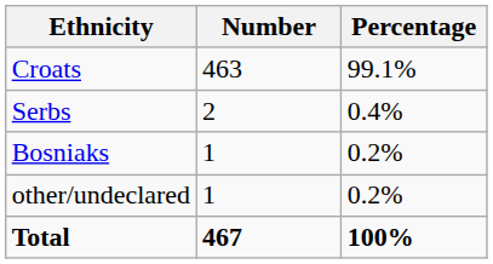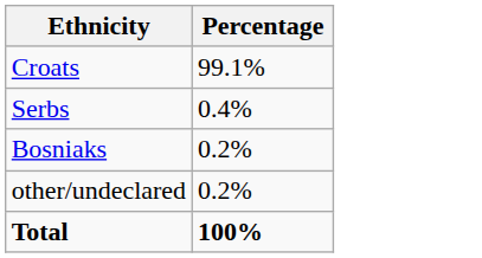- column: Number | 463 | 2 | 1 | 1 | 467
